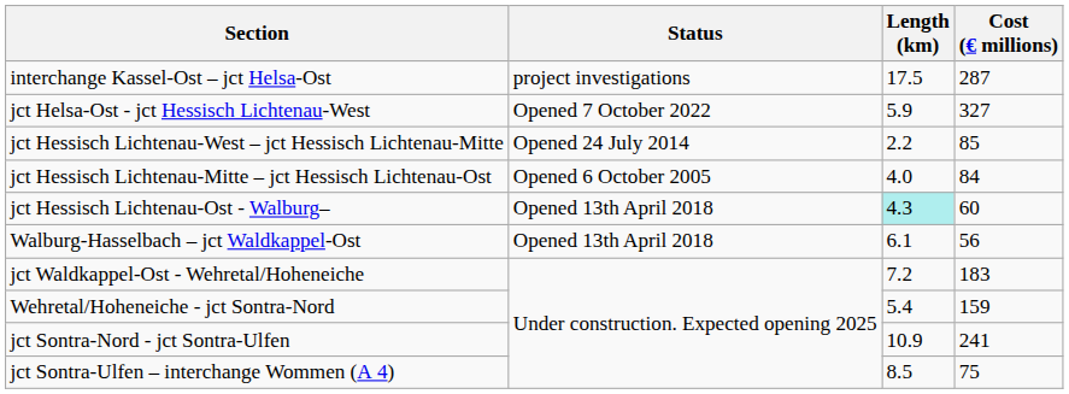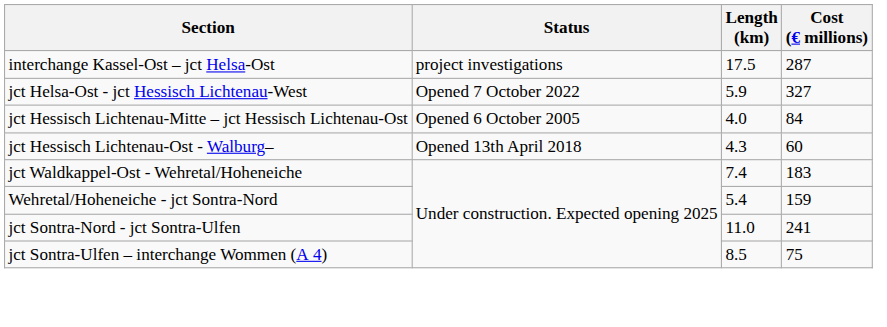- row: jct Hessisch Lichtenau-West – jct Hessisch Lichtenau-Mitte | Opened 24 July 2014 | 2.2 | 85
jct Hessisch Lichtenau-Ost - Walburg– | Length (km): paleturquoise background -> no background
- row: Walburg-Hasselbach – jct Waldkappel-Ost | Opened 13th April 2018 | 6.1 | 56
jct Waldkappel-Ost - Wehretal/Hoheneiche | Length (km): 7.2 -> 7.4
jct Sontra-Nord - jct Sontra-Ulfen | Length (km): 10.9 -> 11.0
